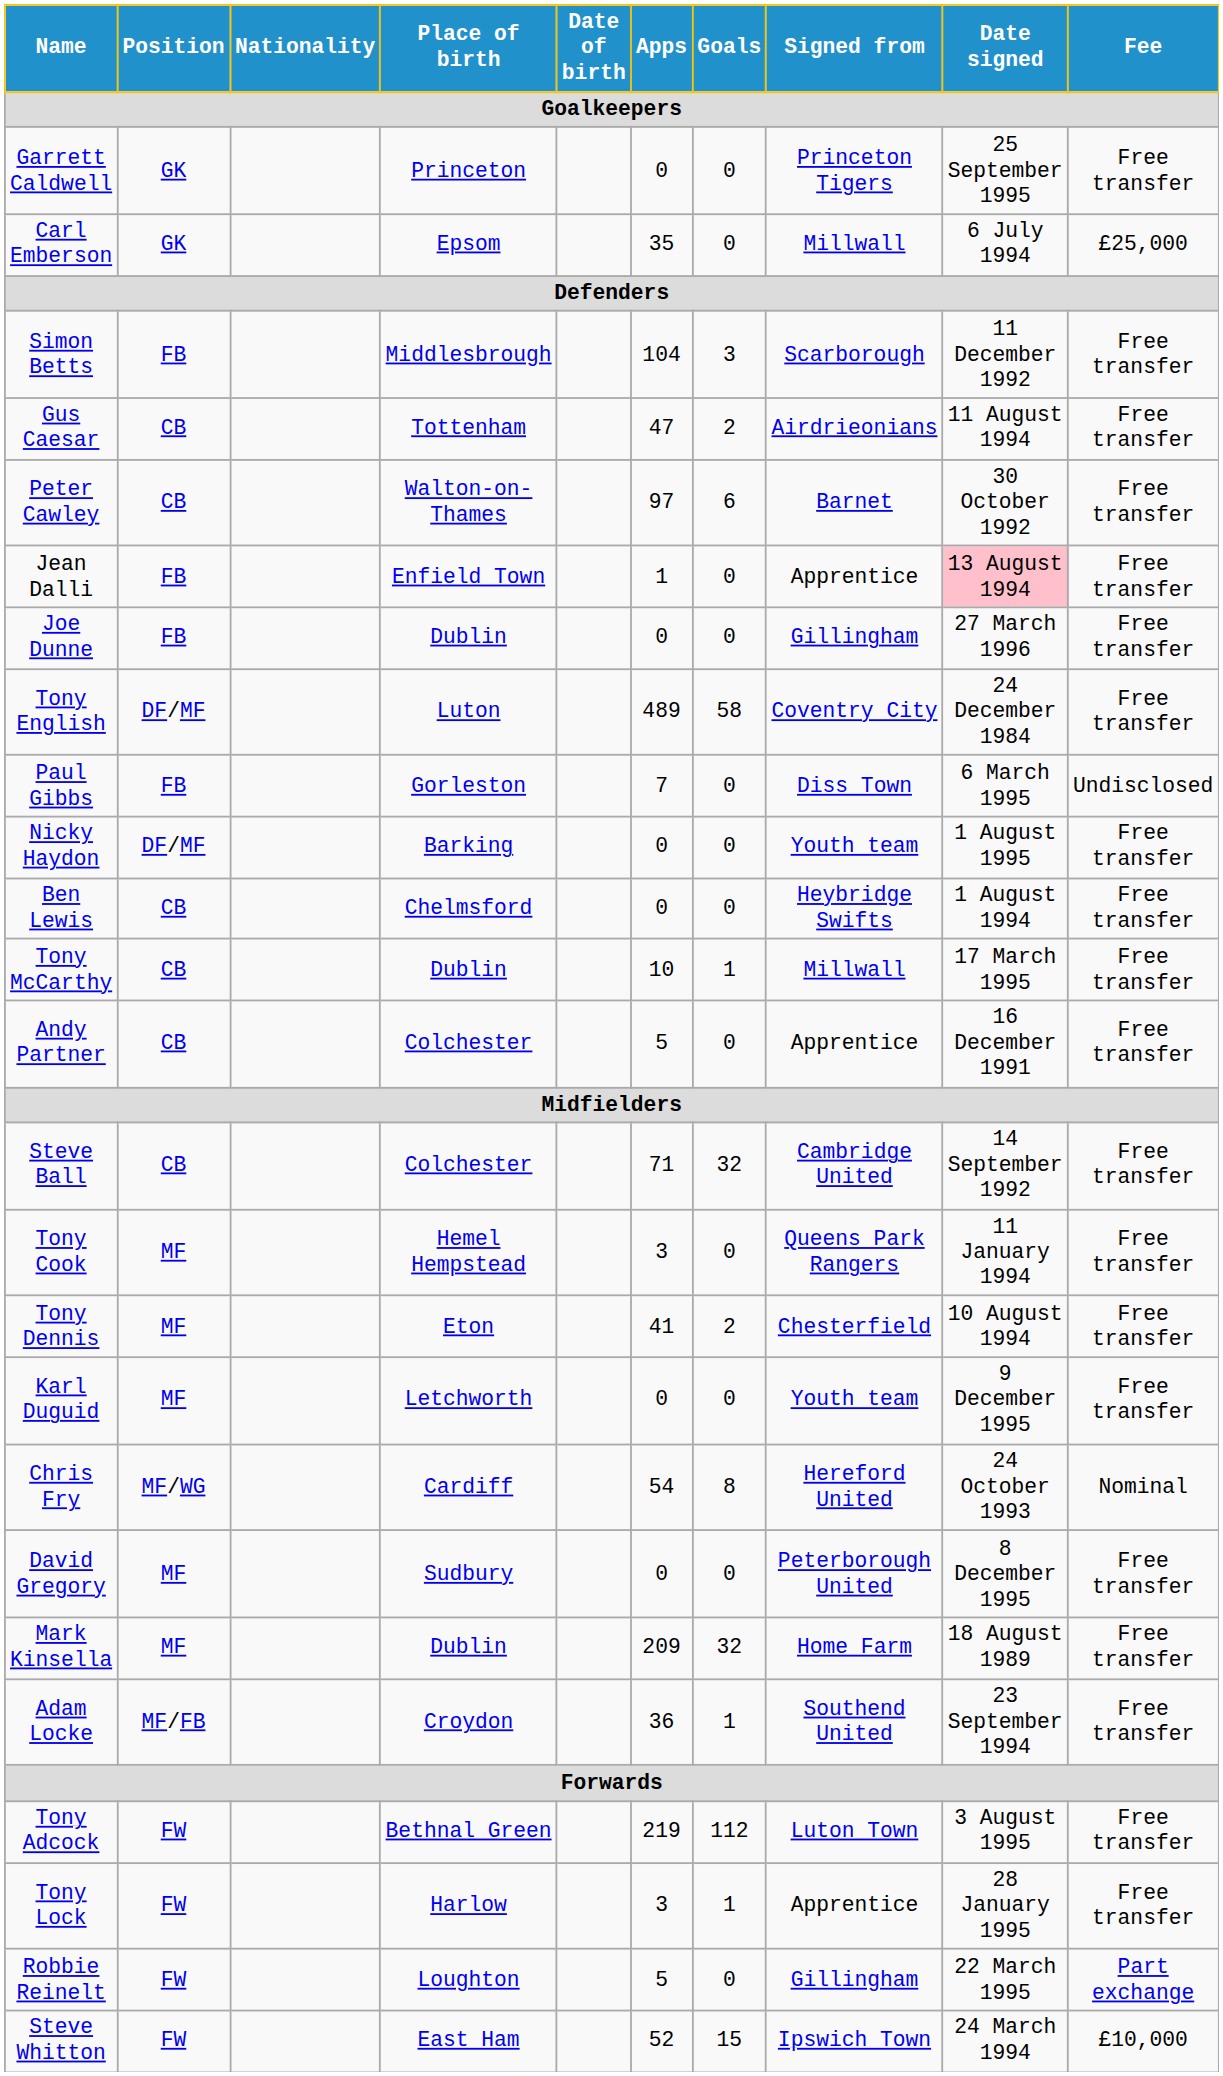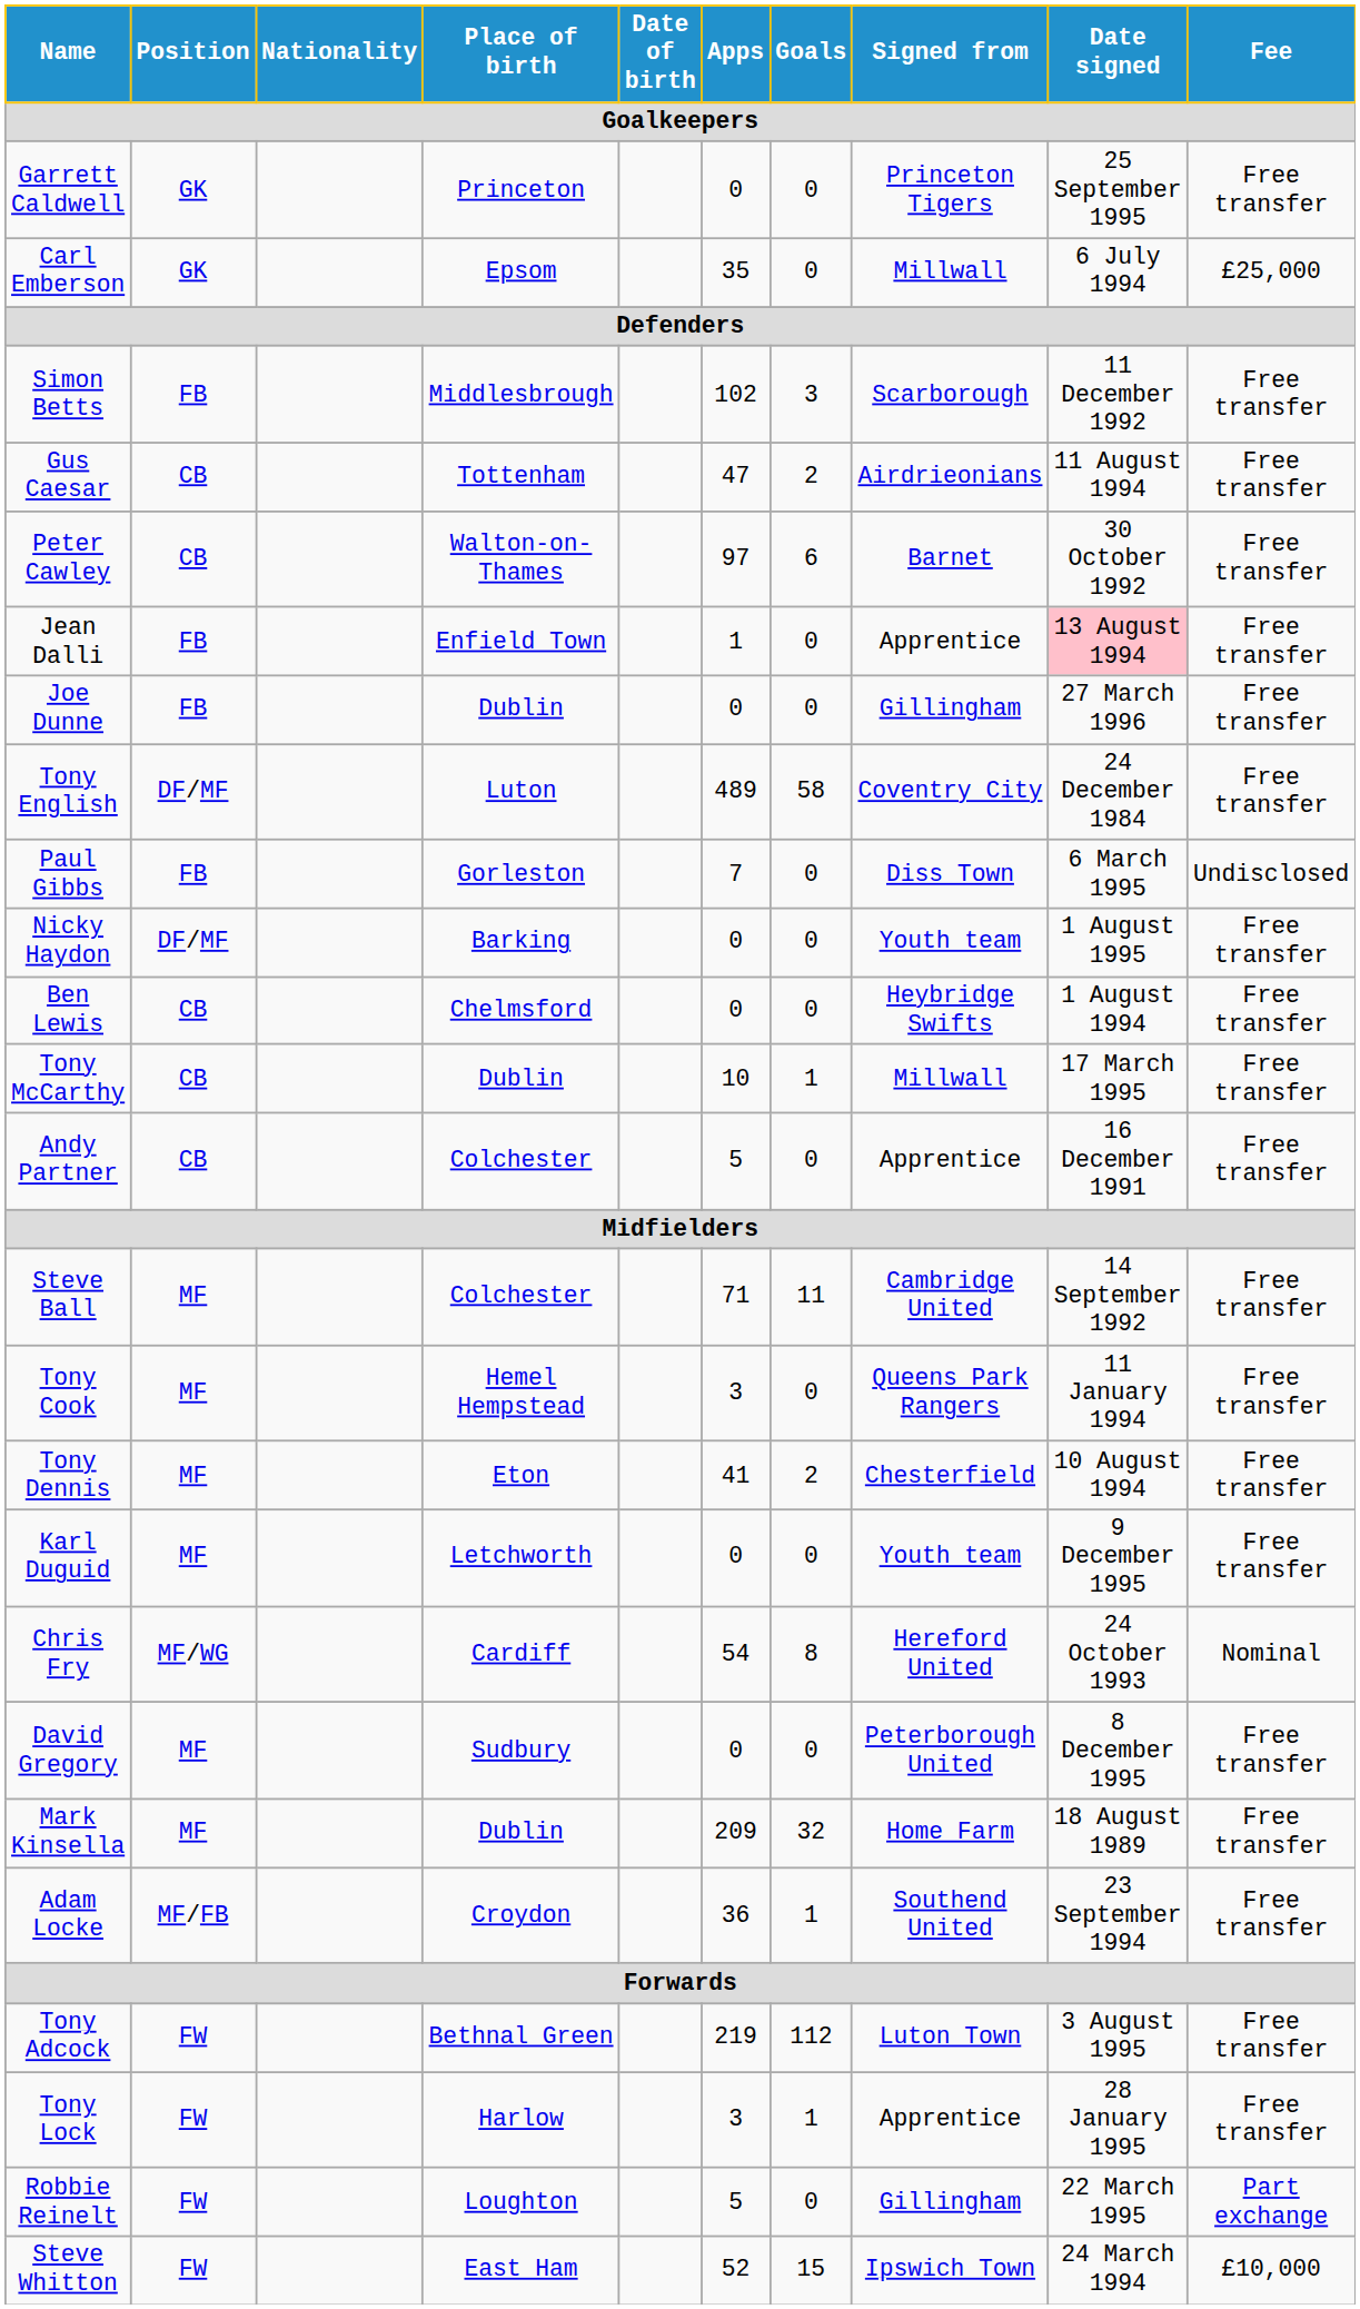Simon Betts | Apps: 104 -> 102
Steve Ball | Position: CB -> MF
Steve Ball | Goals: 32 -> 11
